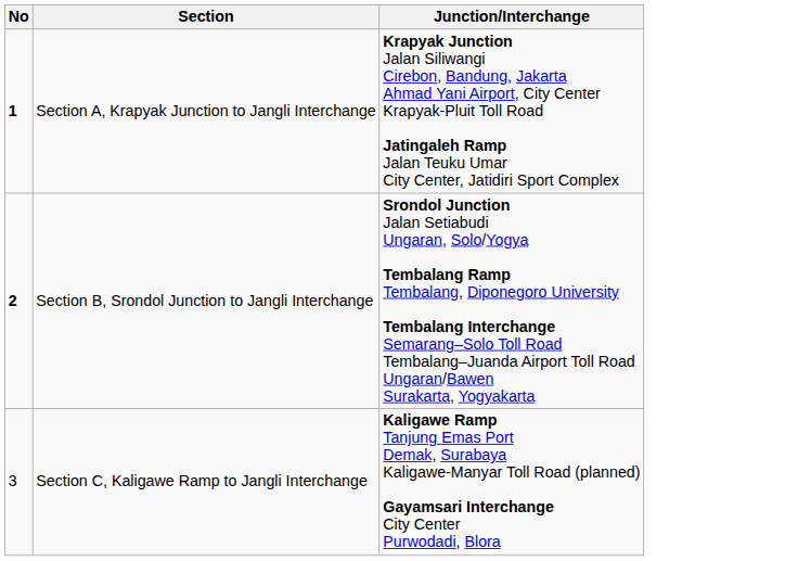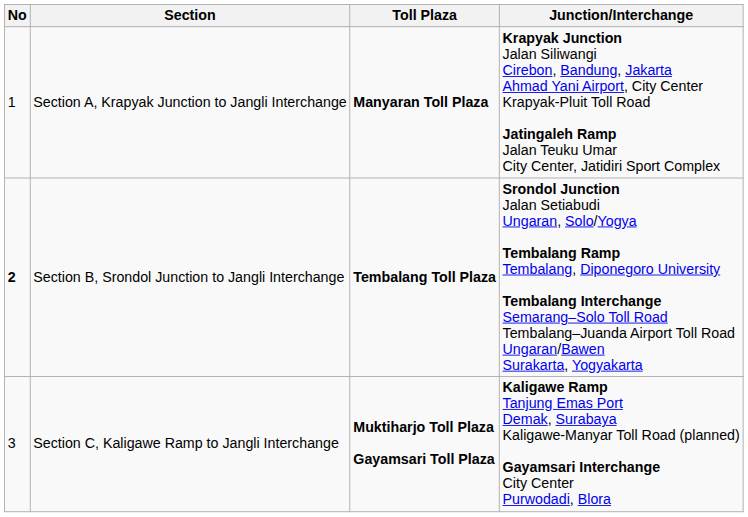+ column: Toll Plaza | Manyaran Toll Plaza | Tembalang Toll Plaza | Muktiharjo Toll Plaza Gayamsari Toll Plaza
Section A, Krapyak Junction to Jangli Interchange | No: bold -> normal
